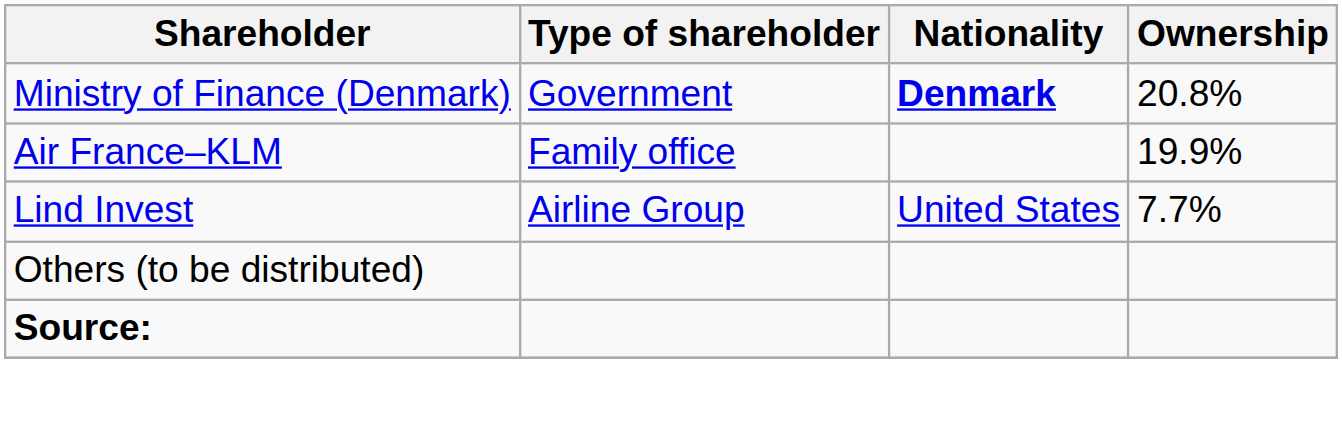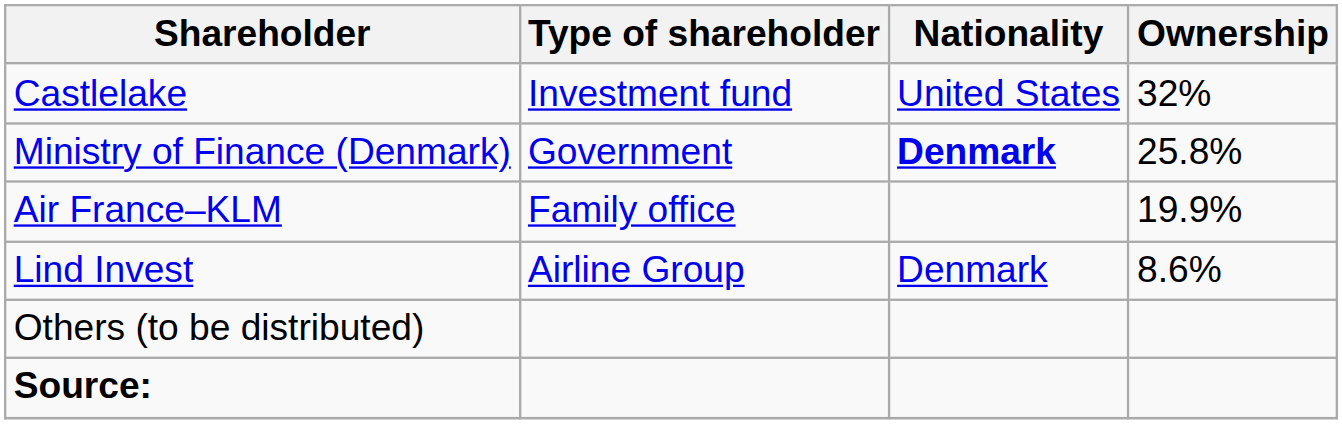+ row: Castlelake | Investment fund | United States | 32%
Ministry of Finance (Denmark) | Ownership: 20.8% -> 25.8%
Lind Invest | Nationality: United States -> Denmark
Lind Invest | Ownership: 7.7% -> 8.6%
